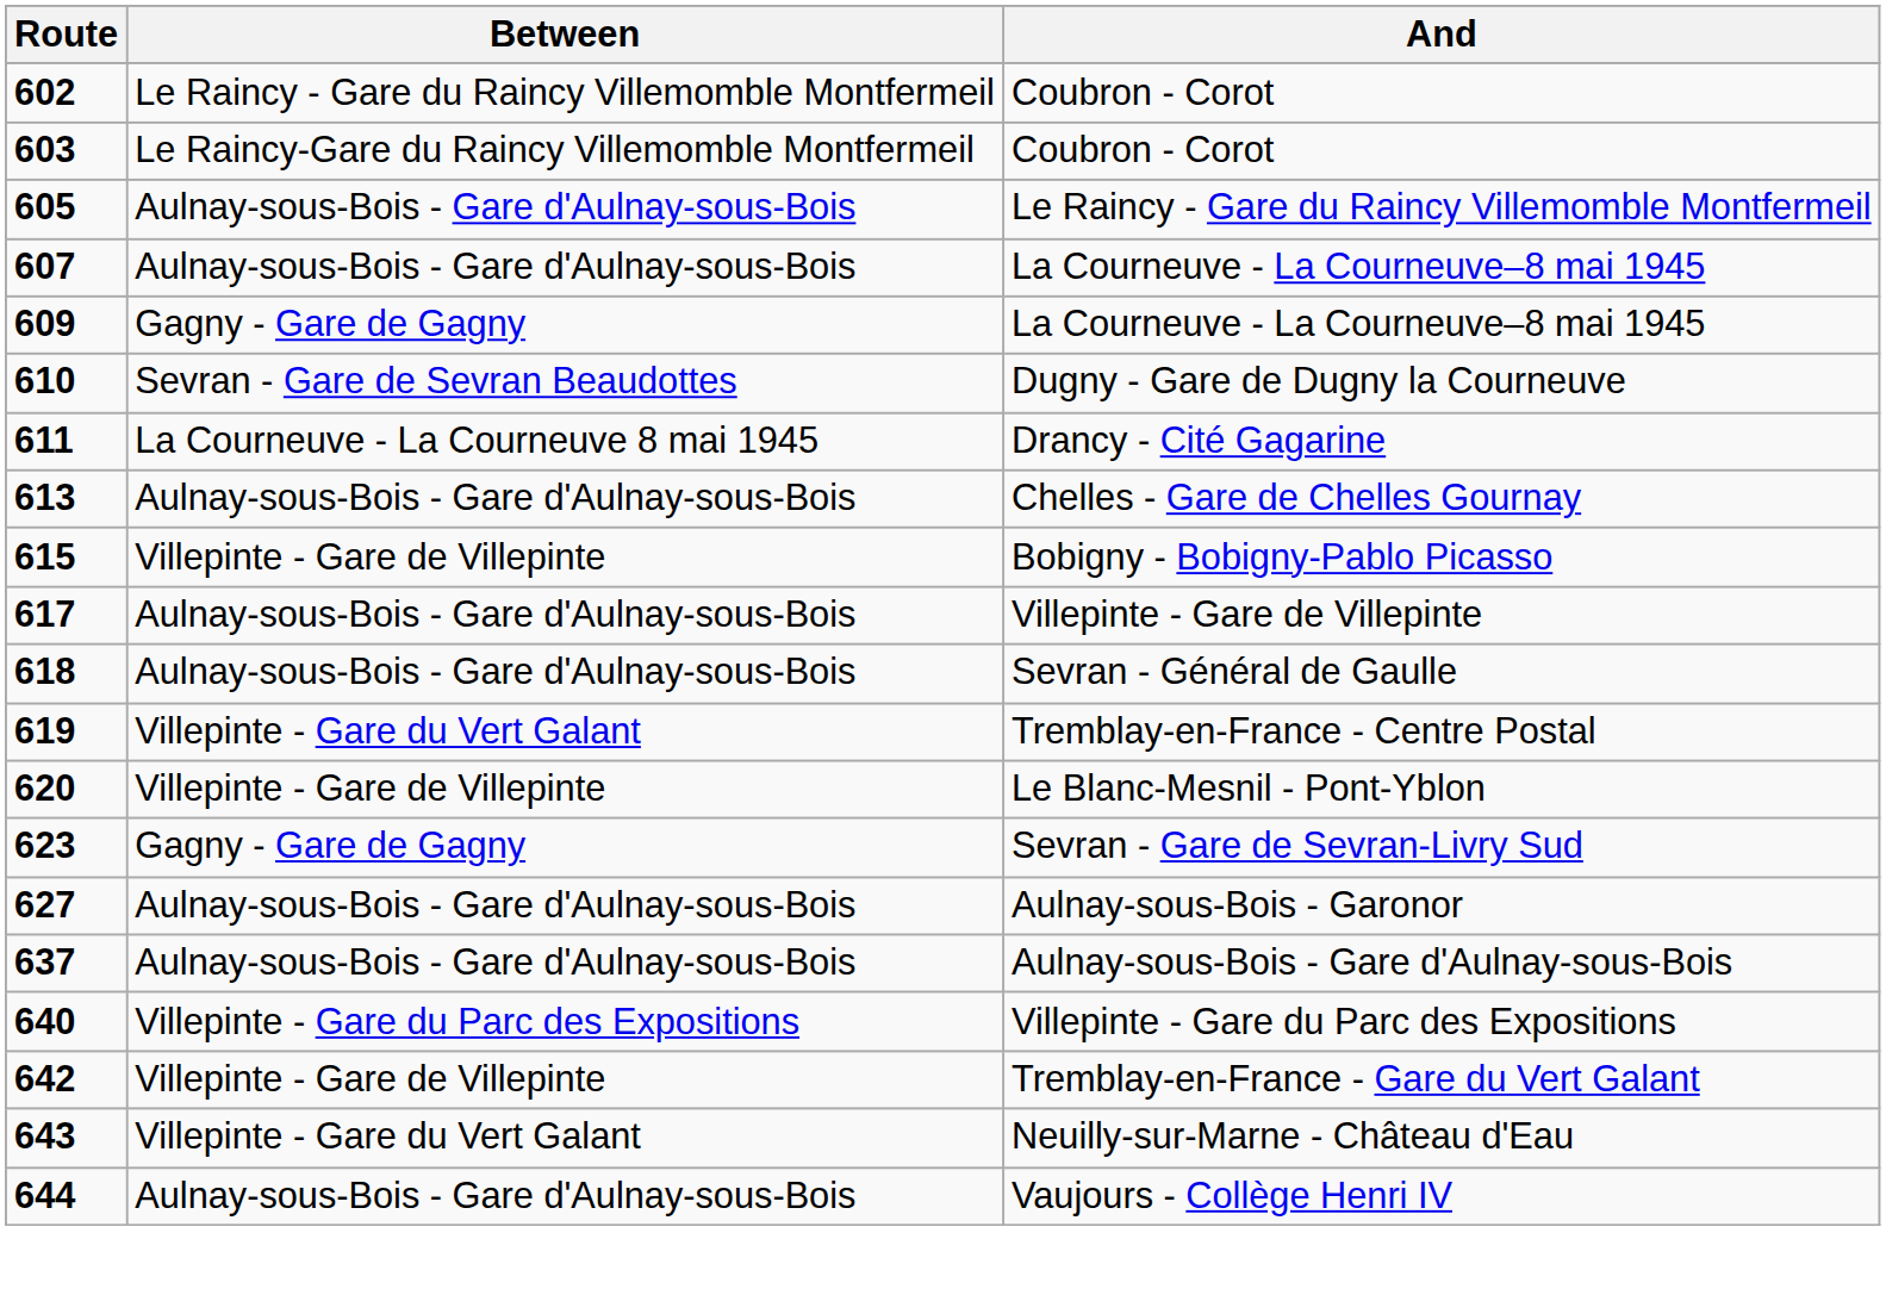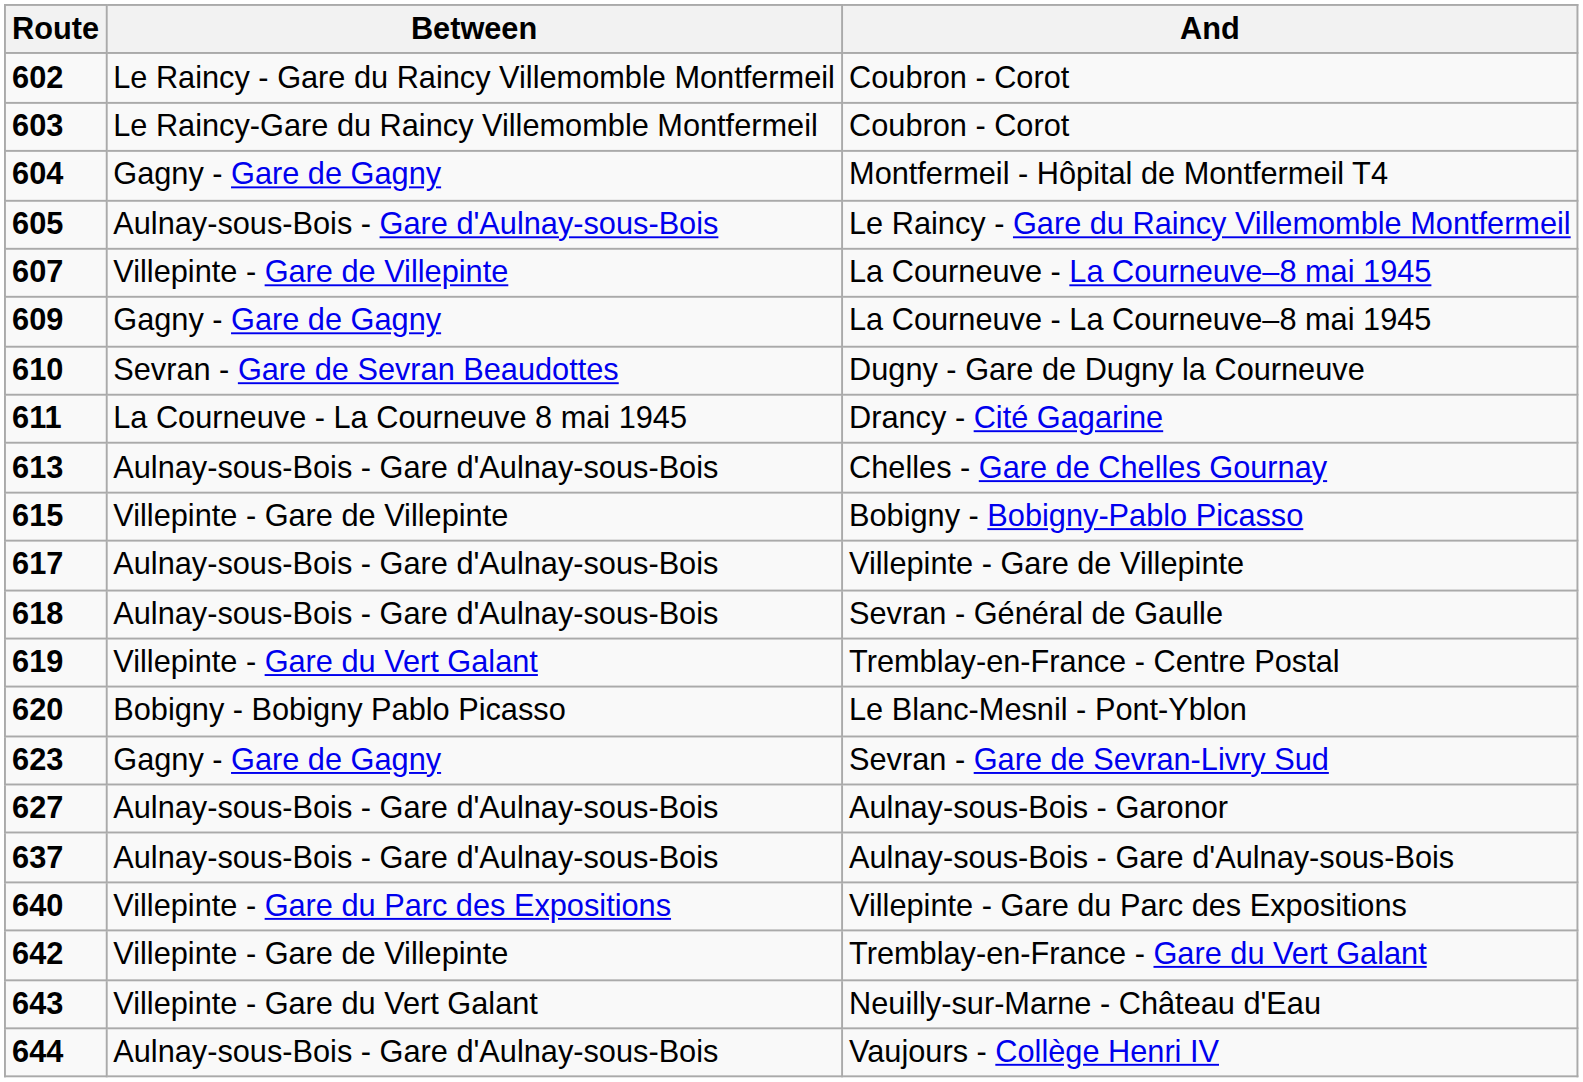+ row: 604 | Gagny - Gare de Gagny | Montfermeil - Hôpital de Montfermeil T4
607 / La Courneuve - La Courneuve–8 mai 1945 | Between: Aulnay-sous-Bois - Gare d'Aulnay-sous-Bois -> Villepinte - Gare de Villepinte
Le Blanc-Mesnil - Pont-Yblon | Between: Villepinte - Gare de Villepinte -> Bobigny - Bobigny Pablo Picasso
